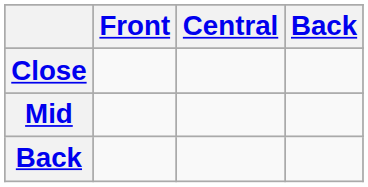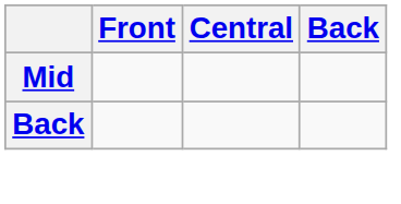- row: Close
